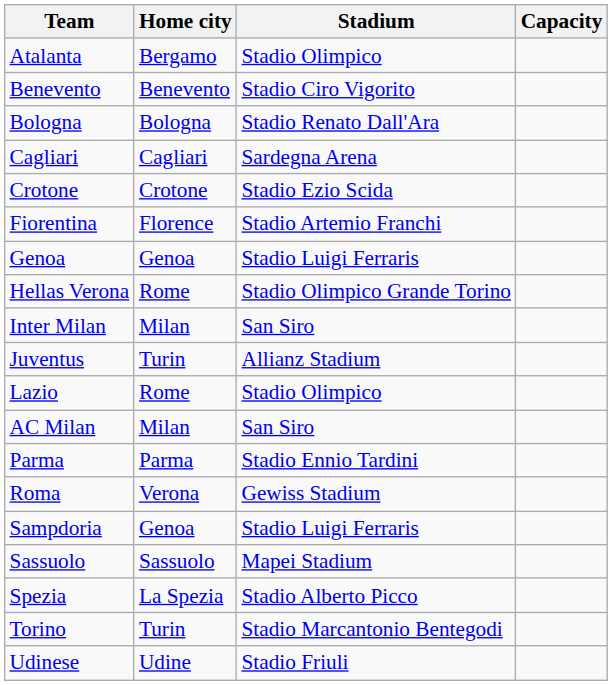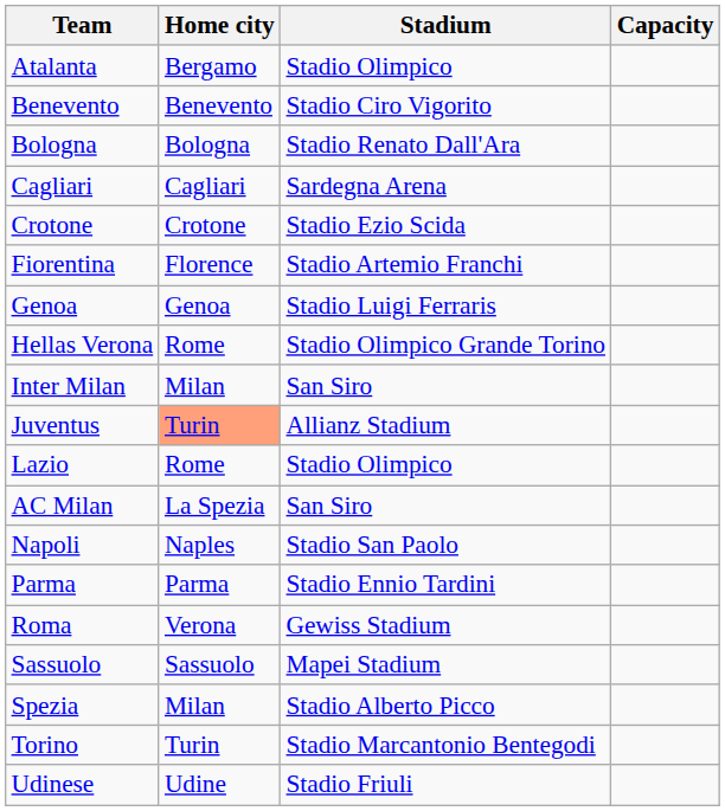Juventus | Home city: no background -> lightsalmon background
AC Milan | Home city: Milan -> La Spezia
+ row: Napoli | Naples | Stadio San Paolo
- row: Sampdoria | Genoa | Stadio Luigi Ferraris
Spezia | Home city: La Spezia -> Milan
